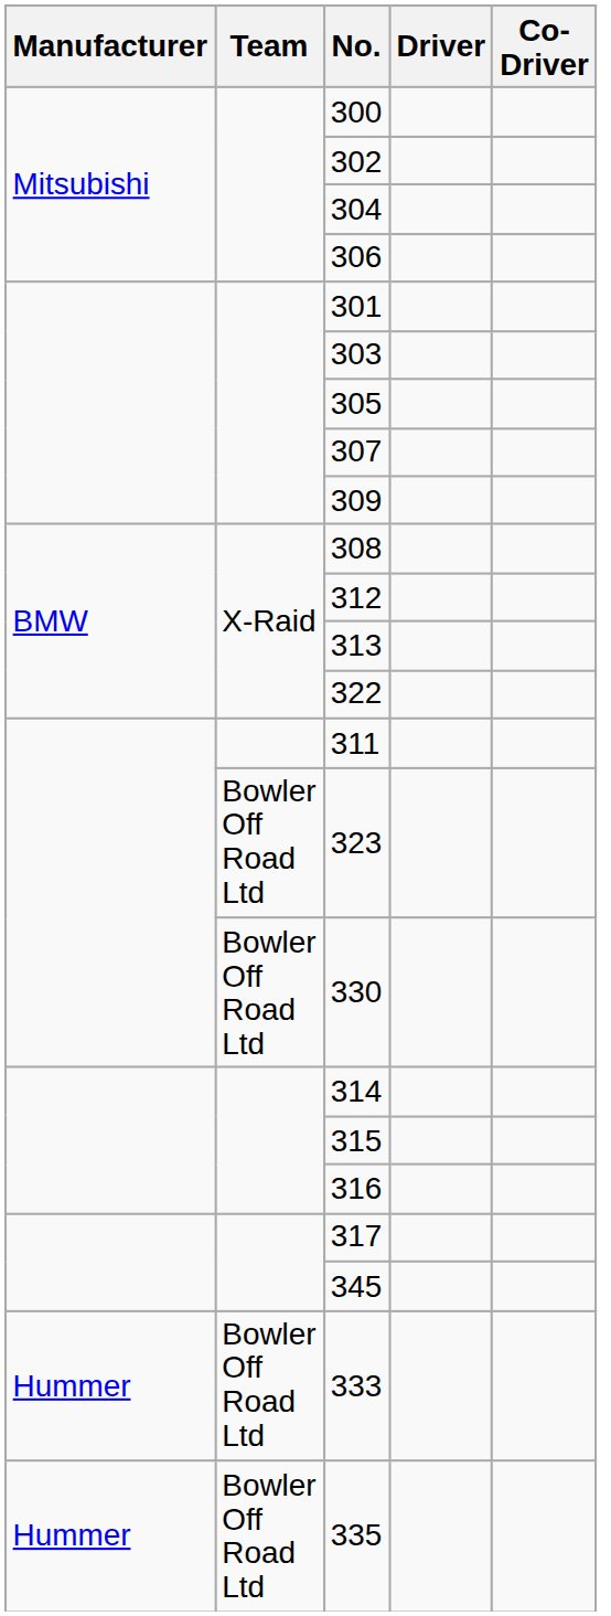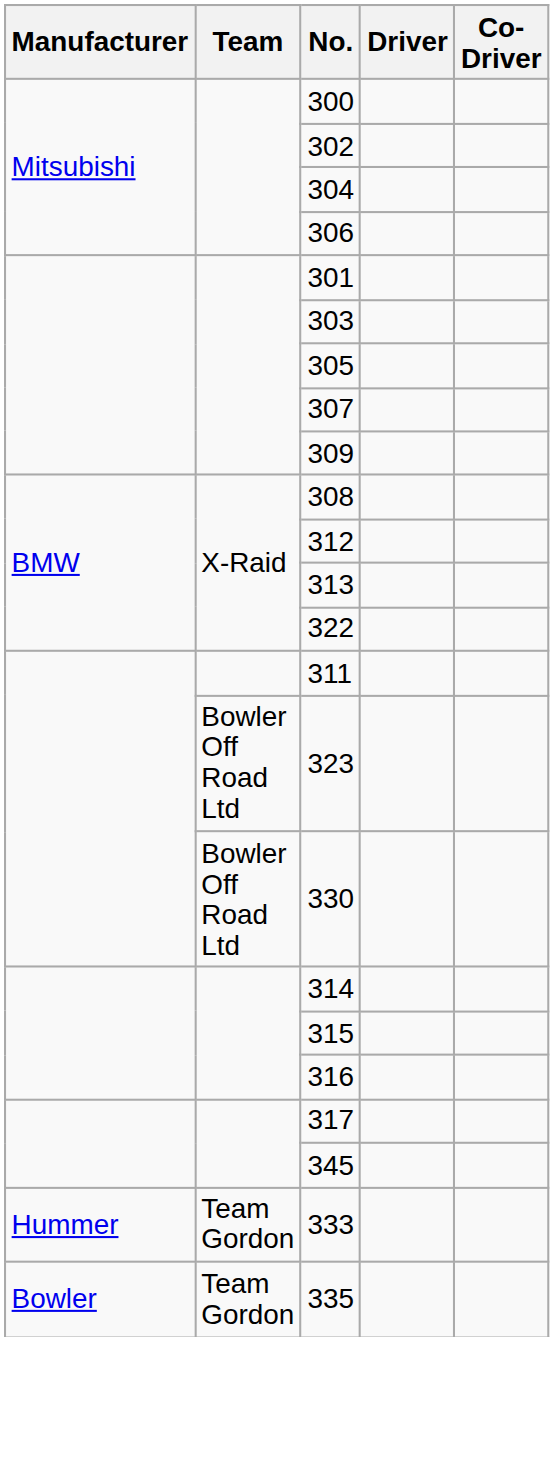333 | Team: Bowler Off Road Ltd -> Team Gordon
335 | Manufacturer: Hummer -> Bowler
335 | Team: Bowler Off Road Ltd -> Team Gordon
